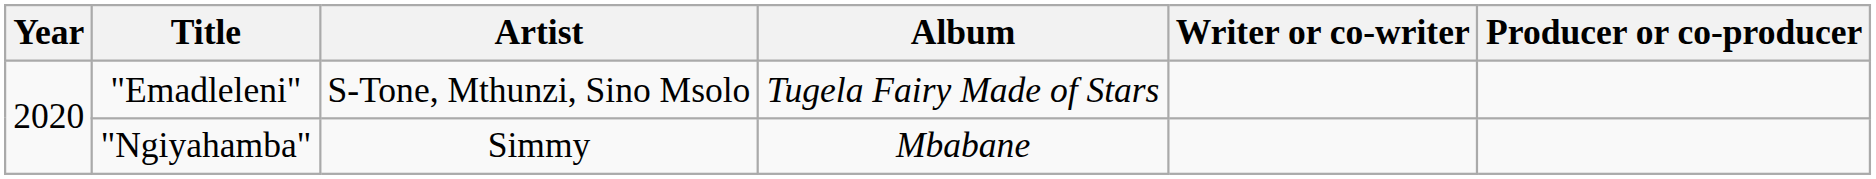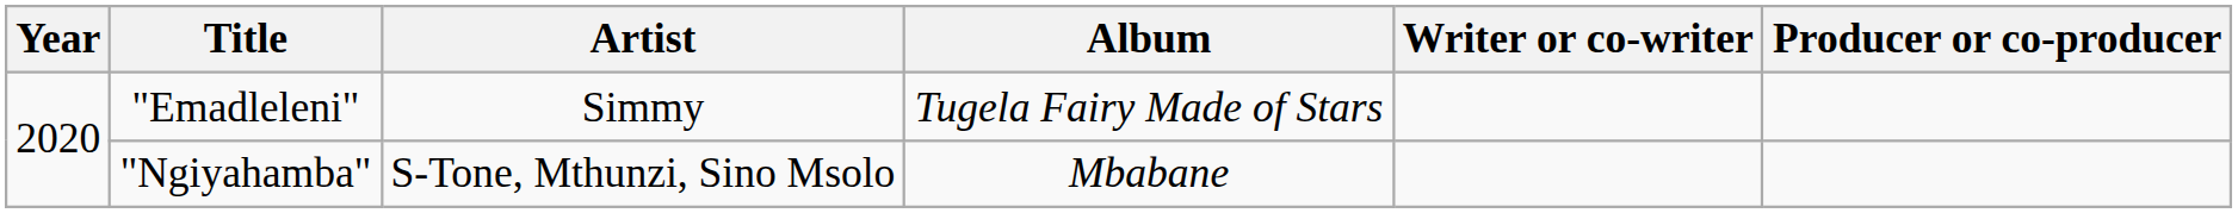"Emadleleni" | Artist: S-Tone, Mthunzi, Sino Msolo -> Simmy
"Ngiyahamba" | Artist: Simmy -> S-Tone, Mthunzi, Sino Msolo
